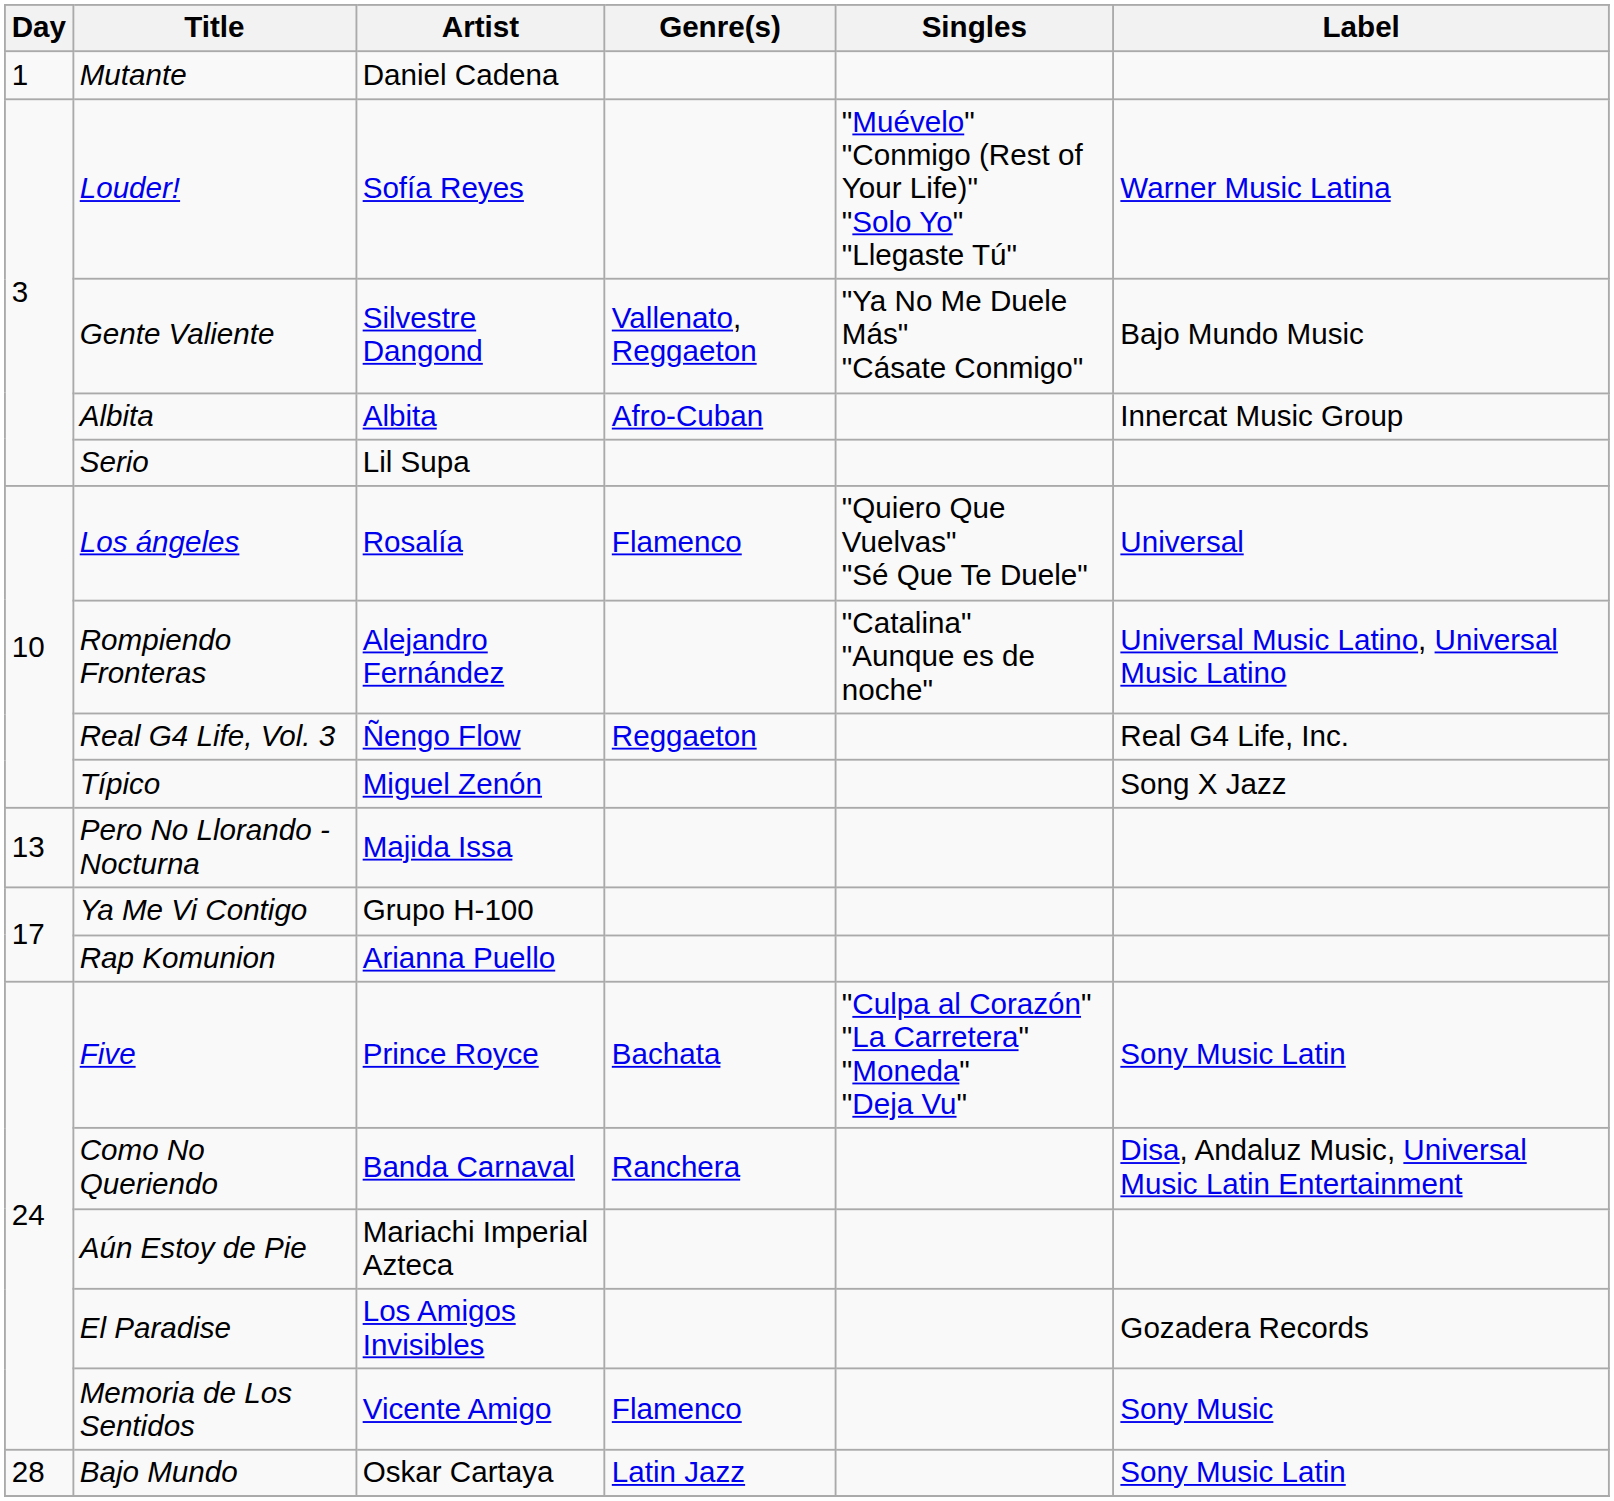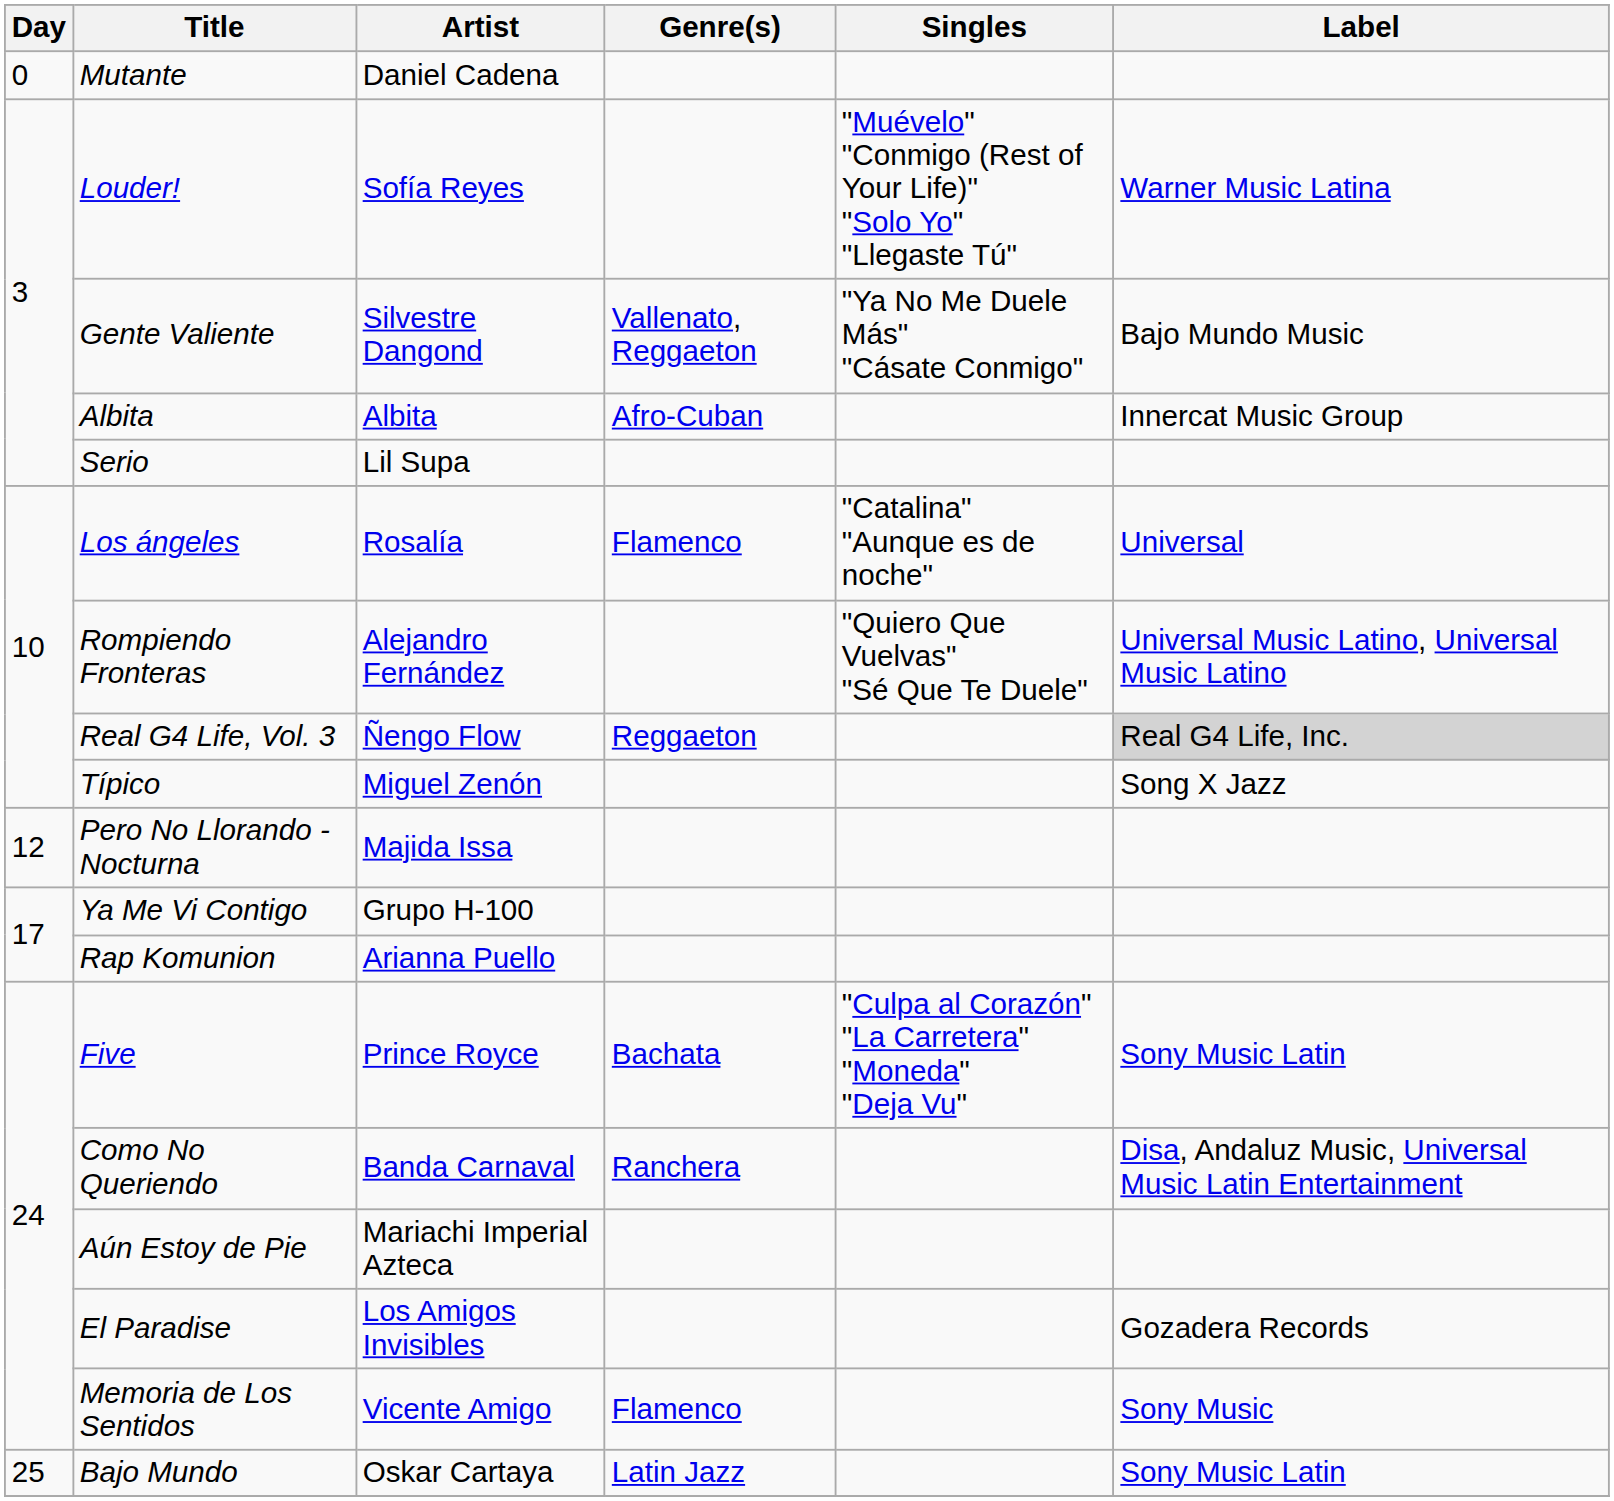Mutante | Day: 1 -> 0
Los ángeles | Singles: "Quiero Que Vuelvas" "Sé Que Te Duele" -> "Catalina" "Aunque es de noche"
Rompiendo Fronteras | Singles: "Catalina" "Aunque es de noche" -> "Quiero Que Vuelvas" "Sé Que Te Duele"
Real G4 Life, Vol. 3 | Label: no background -> lightgrey background
Pero No Llorando - Nocturna | Day: 13 -> 12
Bajo Mundo | Day: 28 -> 25
